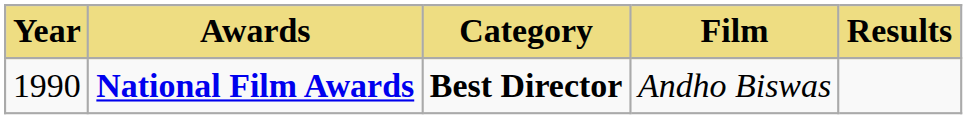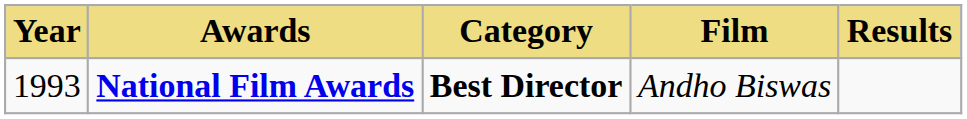National Film Awards | Year: 1990 -> 1993
